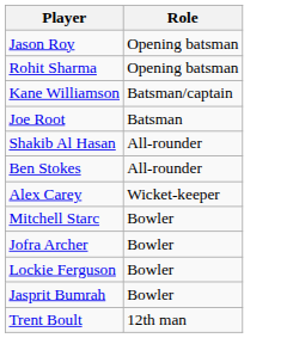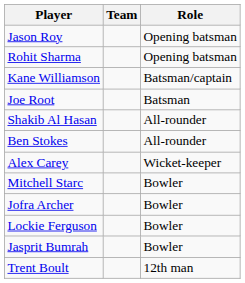+ column: Team
